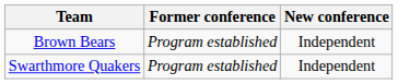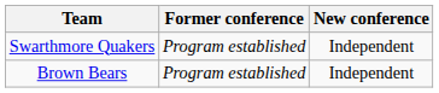rows swapped: Brown Bears <-> Swarthmore Quakers
